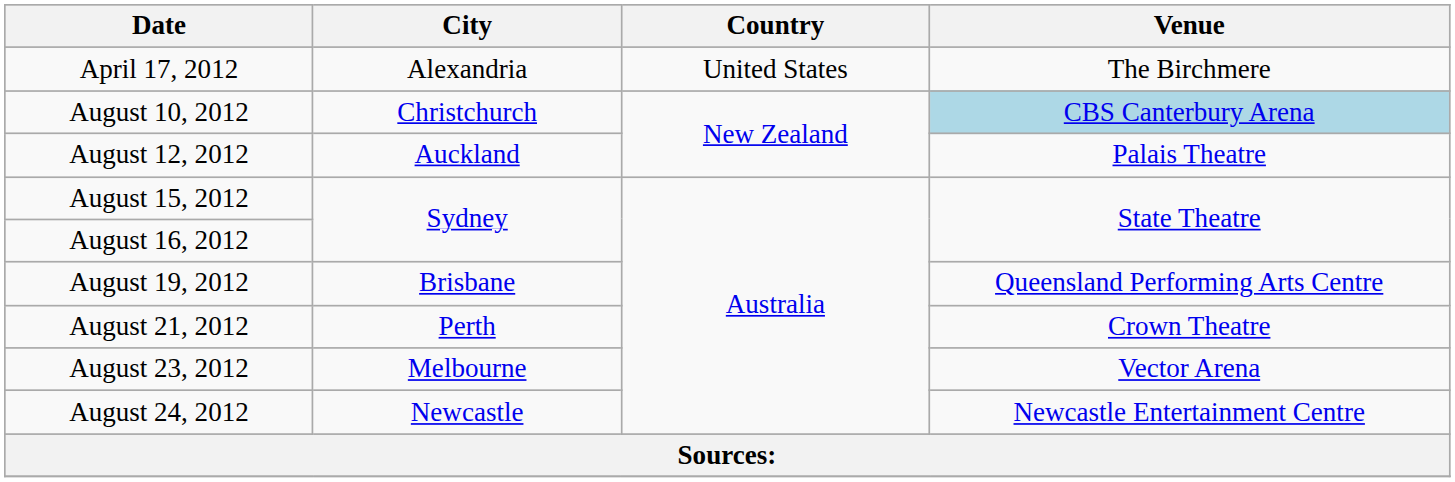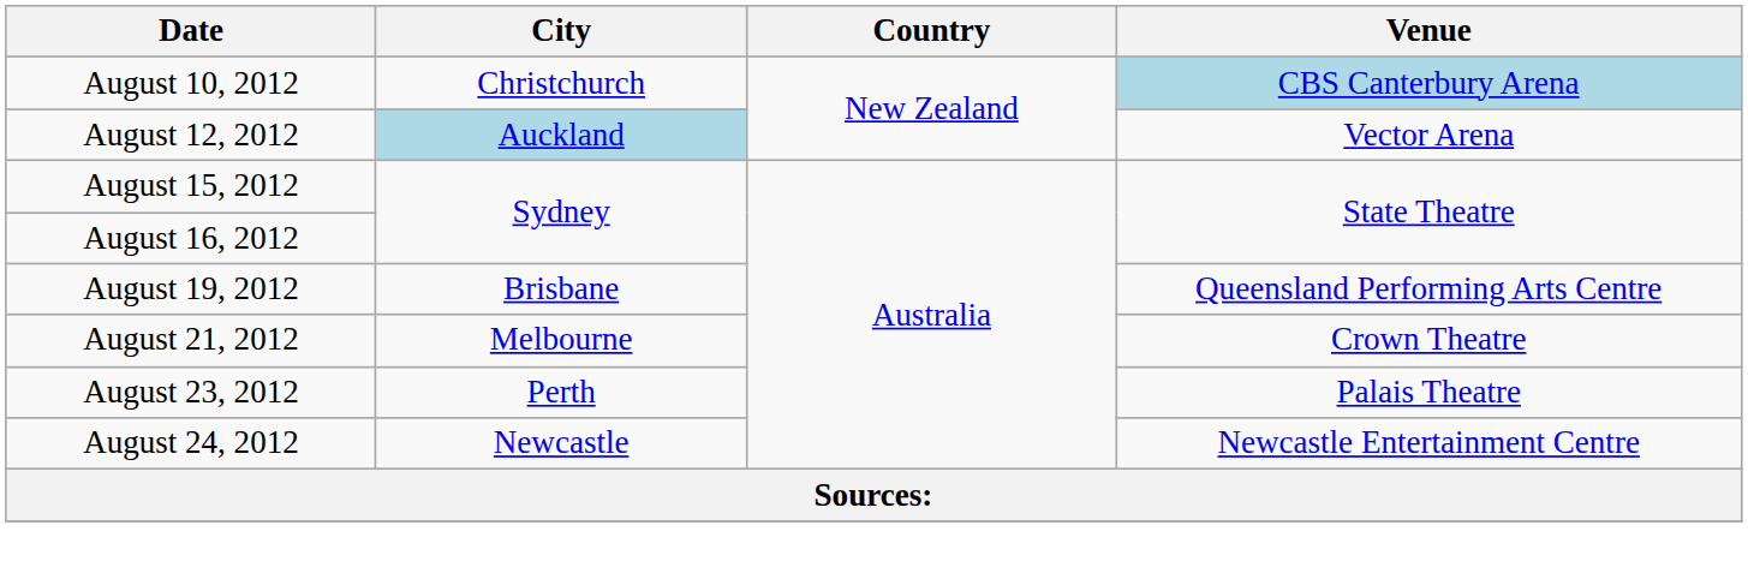- row: April 17, 2012 | Alexandria | United States | The Birchmere
August 12, 2012 | City: no background -> lightblue background
August 12, 2012 | Venue: Palais Theatre -> Vector Arena
August 21, 2012 | City: Perth -> Melbourne
August 23, 2012 | City: Melbourne -> Perth
August 23, 2012 | Venue: Vector Arena -> Palais Theatre
